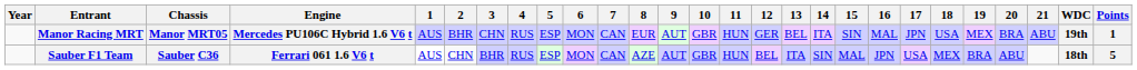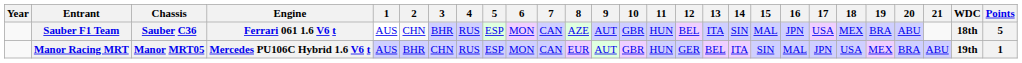rows swapped: Manor Racing MRT <-> Sauber F1 Team
